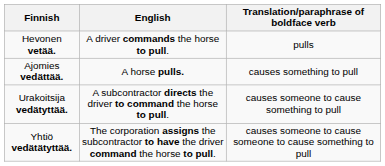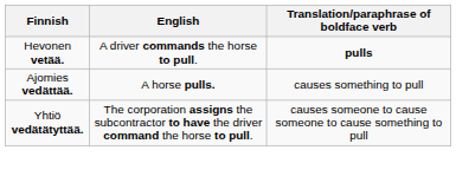Hevonen vetää. | Translation/paraphrase of boldface verb: normal -> bold
- row: Urakoitsija vedätyttää. | A subcontractor directs the driver to command the horse to pull. | causes someone to cause something to pull
